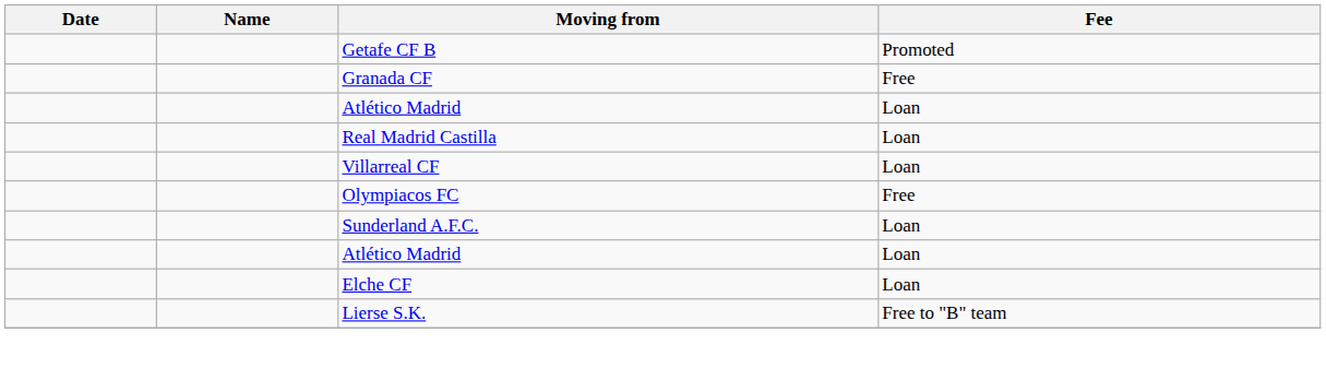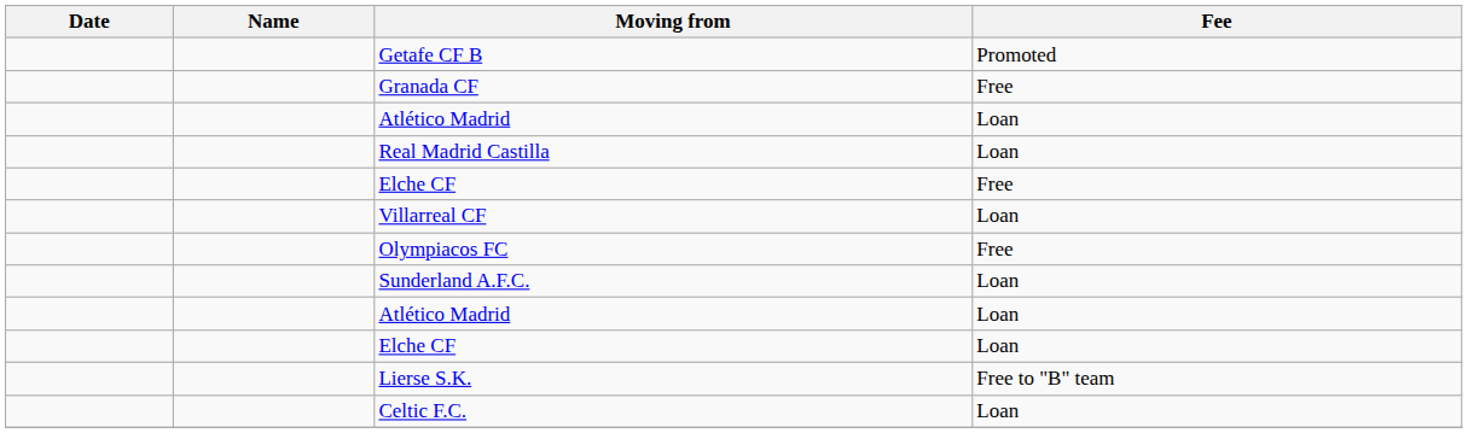+ row: Elche CF | Free
+ row: Celtic F.C. | Loan
